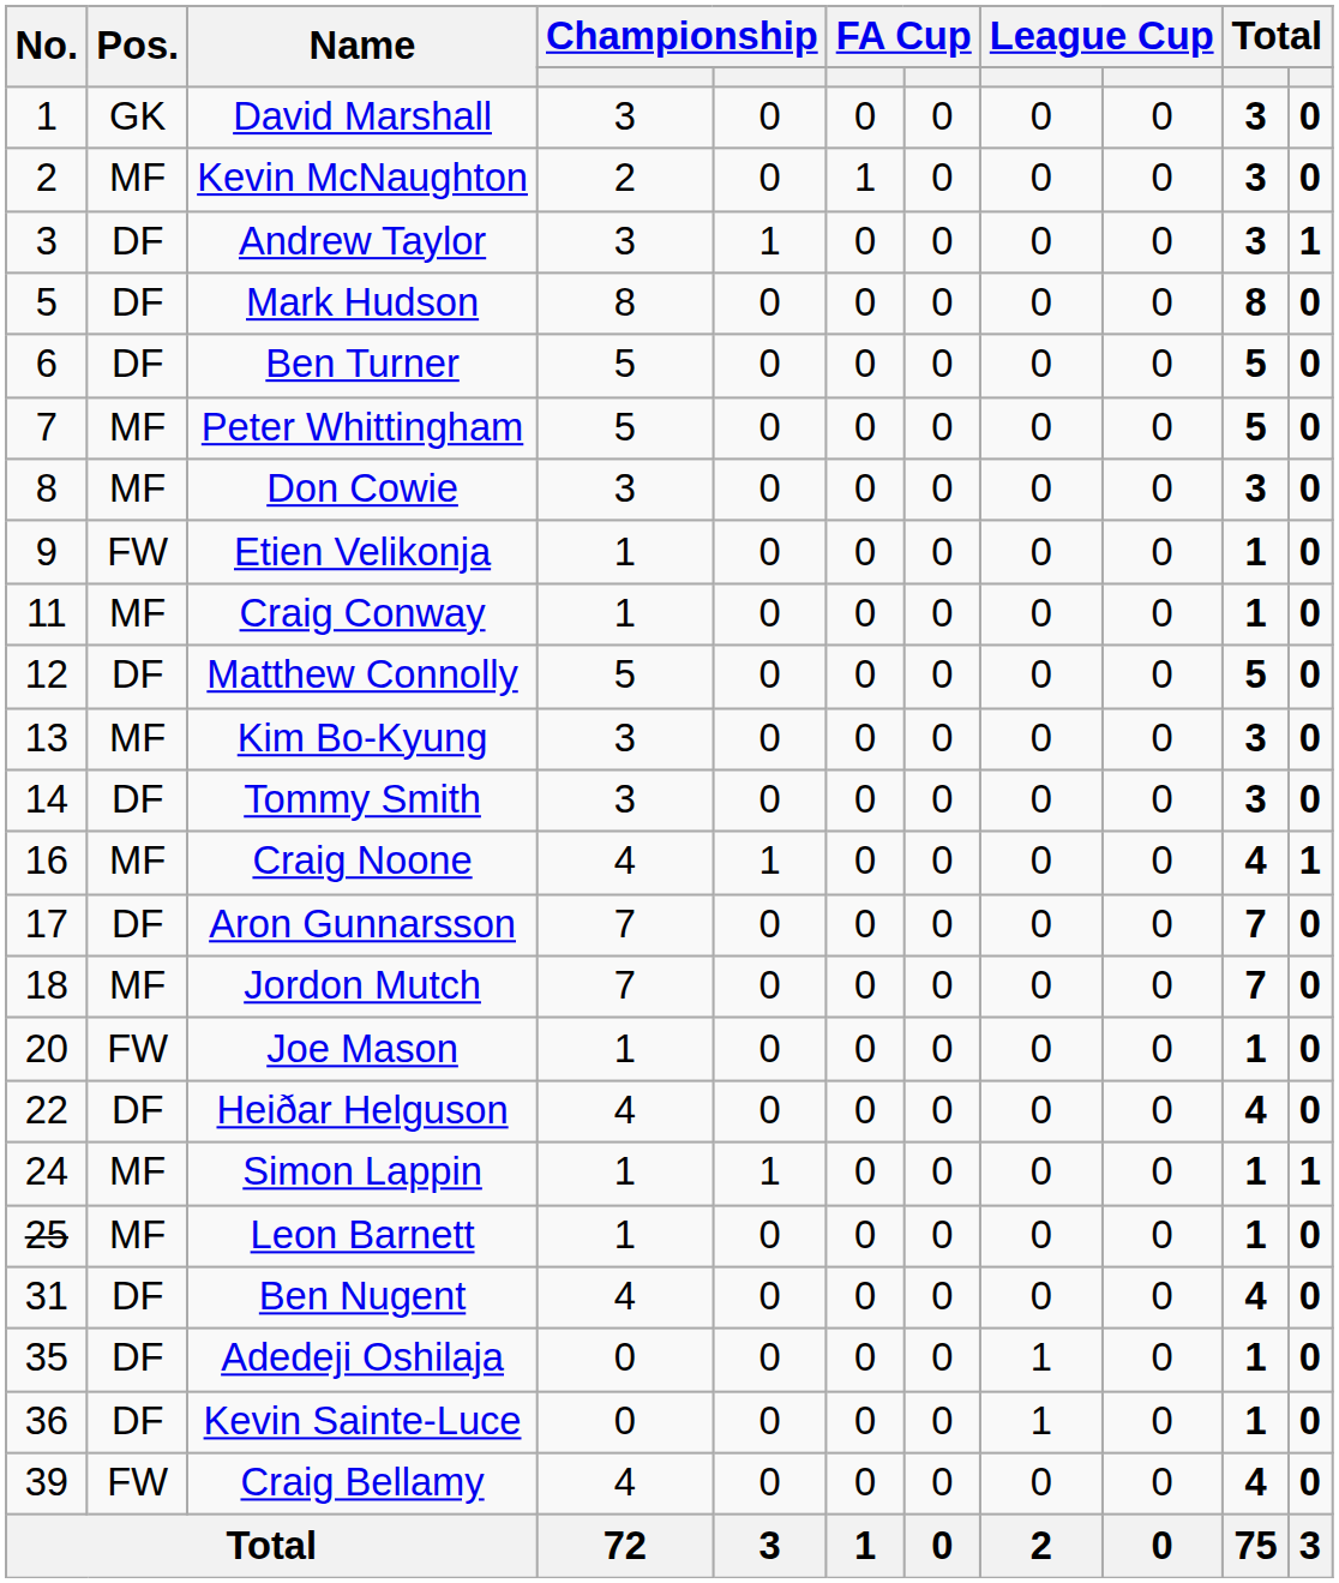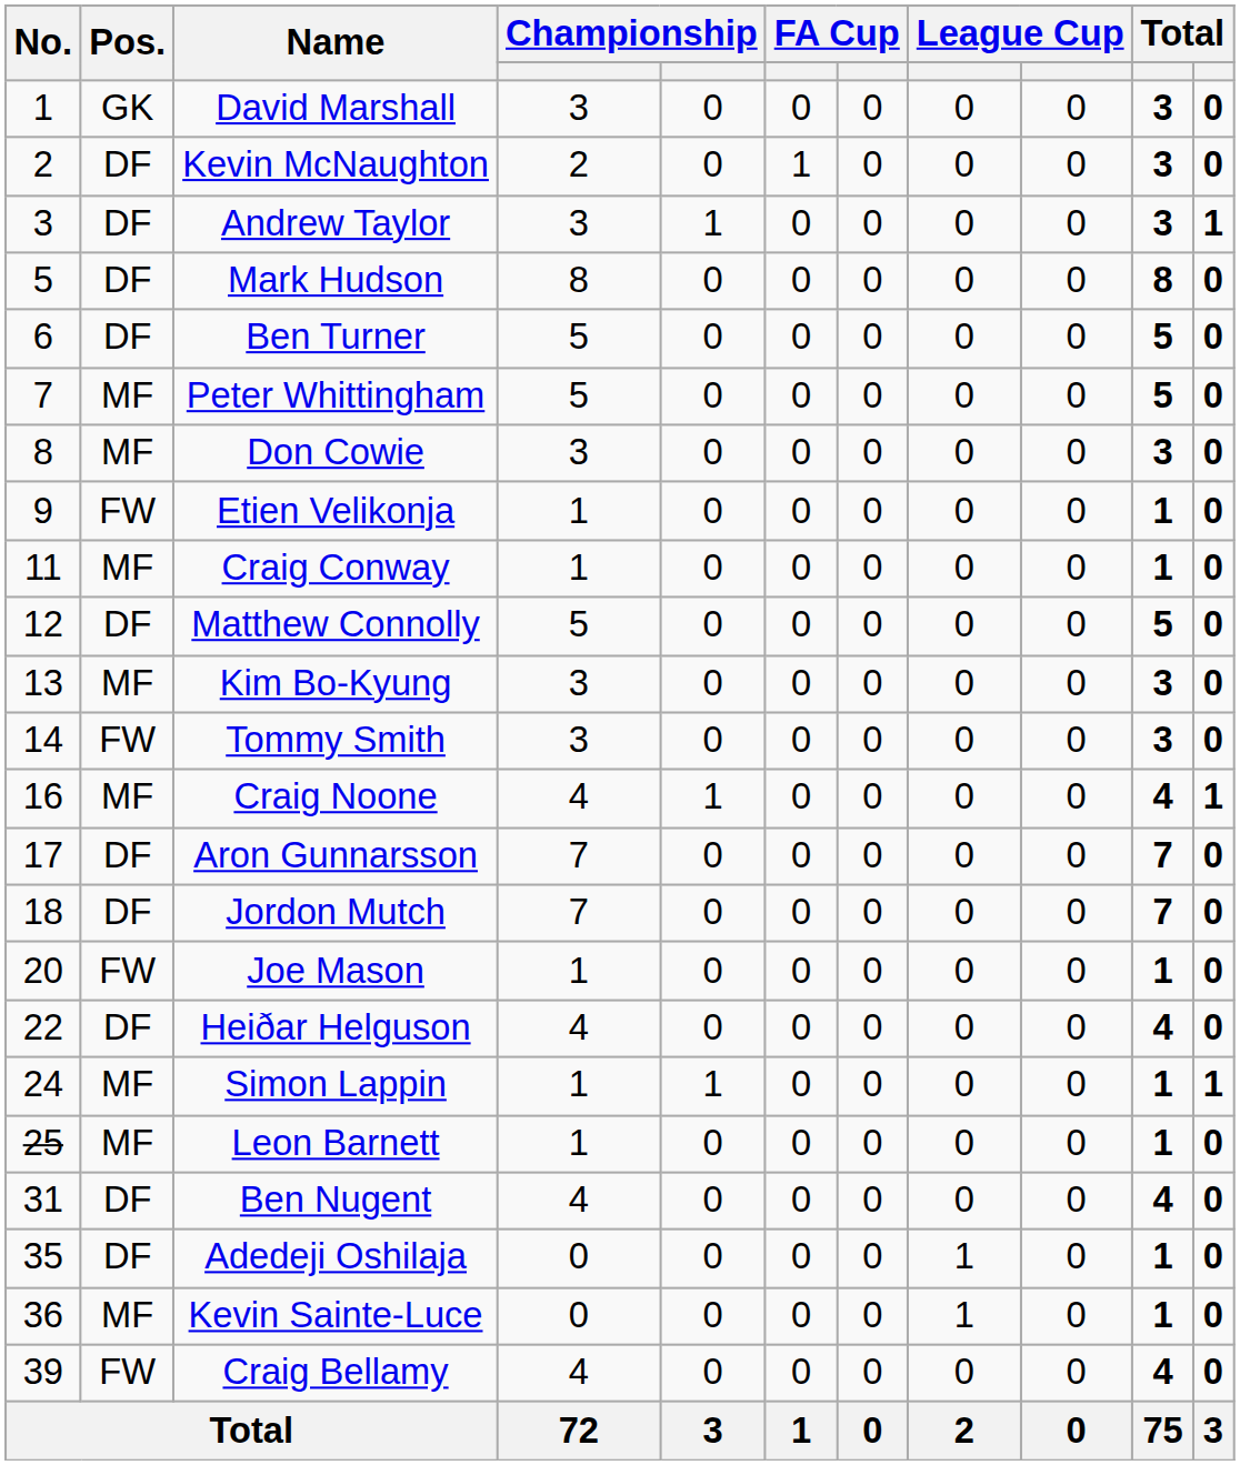Kevin McNaughton | Pos.: MF -> DF
Tommy Smith | Pos.: DF -> FW
Jordon Mutch | Pos.: MF -> DF
Kevin Sainte-Luce | Pos.: DF -> MF
